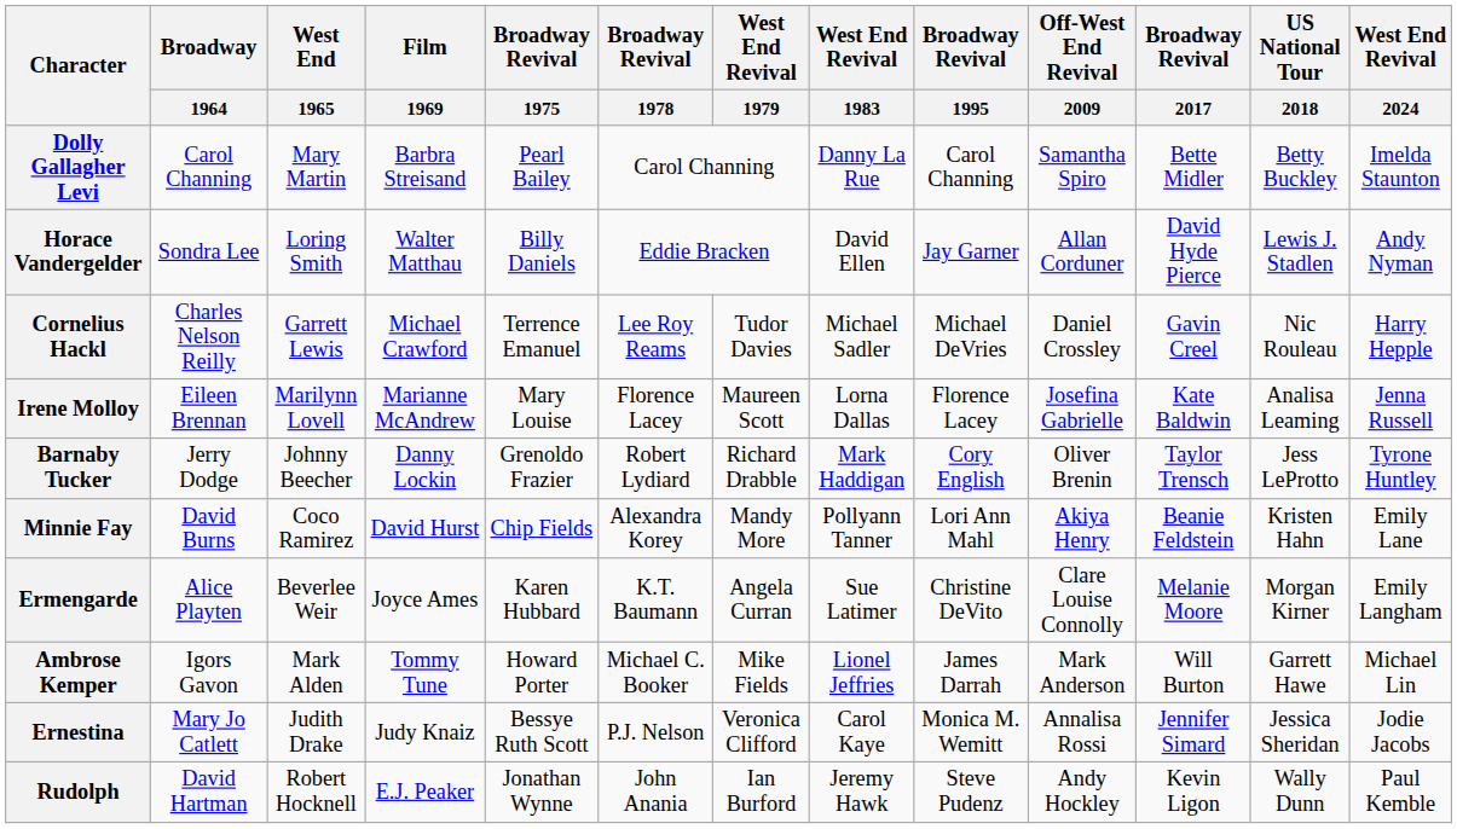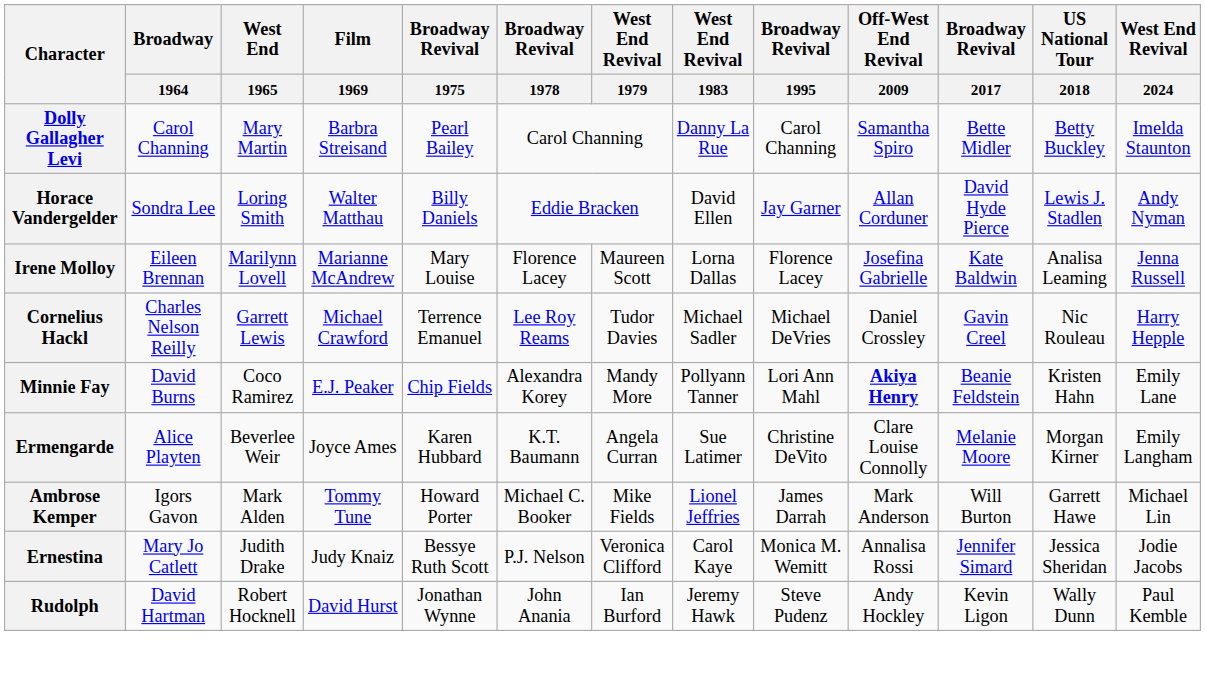rows swapped: Cornelius Hackl <-> Irene Molloy
- row: Barnaby Tucker | Jerry Dodge | Johnny Beecher | Danny Lockin | Grenoldo Frazier | Robert Lydiard | Richard Drabble | Mark Haddigan | Cory English | Oliver Brenin | Taylor Trensch | Jess LeProtto | Tyrone Huntley
Minnie Fay | Film / 1969: David Hurst -> E.J. Peaker
Minnie Fay | Off-West End Revival / 2009: normal -> bold
Rudolph | Film / 1969: E.J. Peaker -> David Hurst
